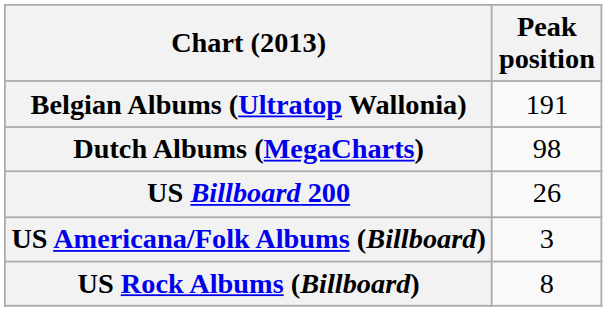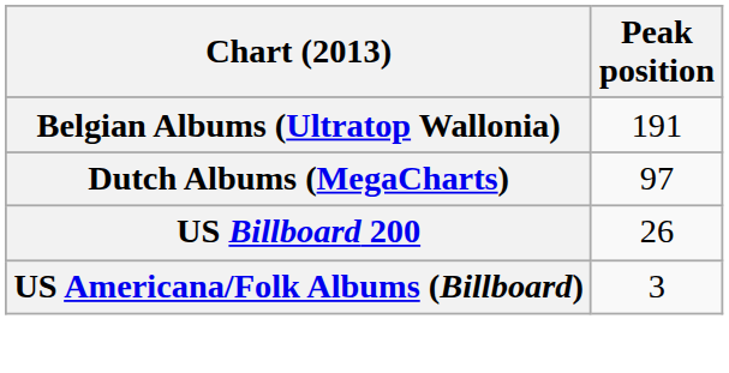Dutch Albums (MegaCharts) | Peak position: 98 -> 97
- row: US Rock Albums (Billboard) | 8
